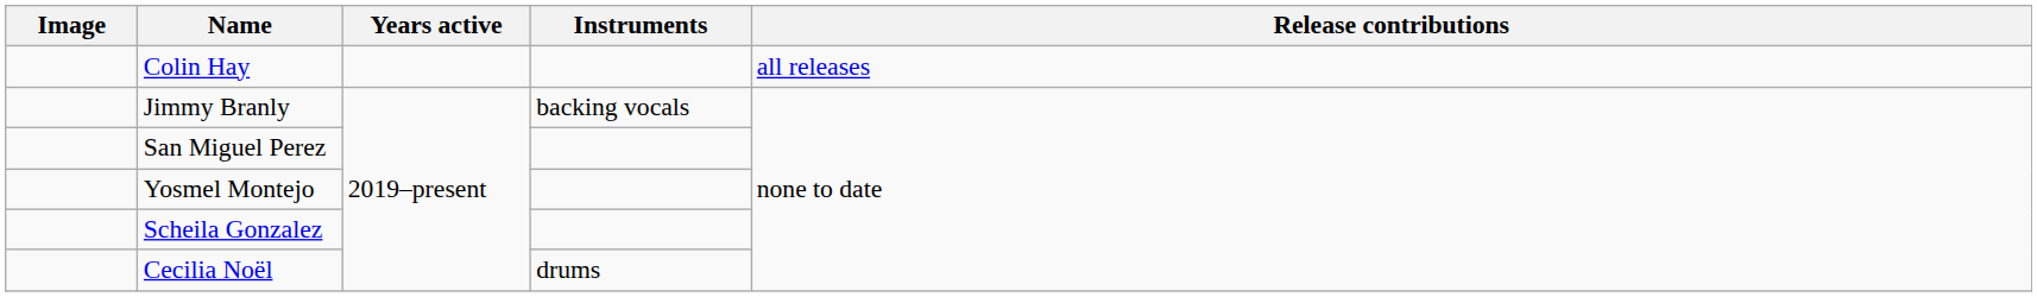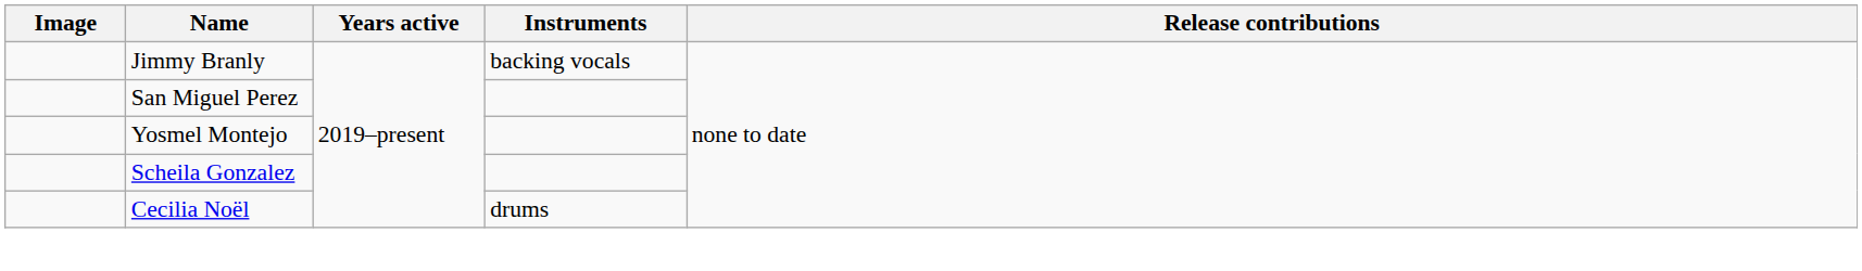- row: Colin Hay | all releases
